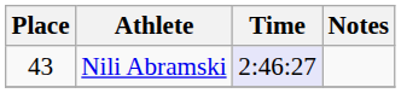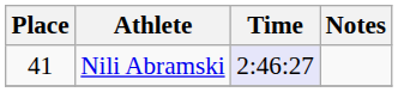Nili Abramski | Place: 43 -> 41
